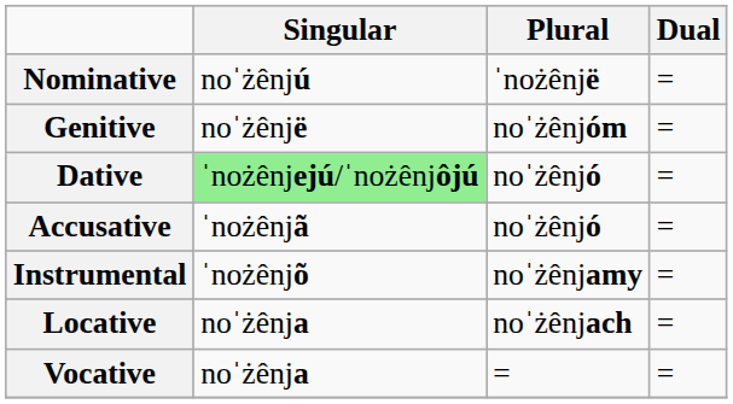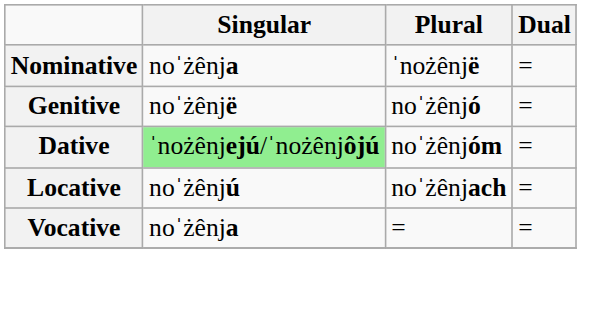Nominative | Singular: noˈżênjú -> noˈżênja
Genitive | Plural: noˈżênjóm -> noˈżênjó
Dative | Plural: noˈżênjó -> noˈżênjóm
- row: Accusative | ˈnożênjã | noˈżênjó | =
- row: Instrumental | ˈnożênjõ | noˈżênjamy | =
Locative | Singular: noˈżênja -> noˈżênjú
